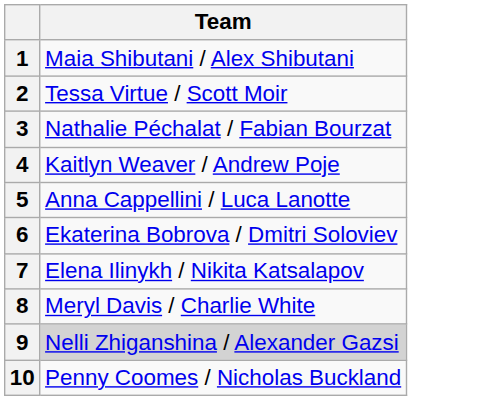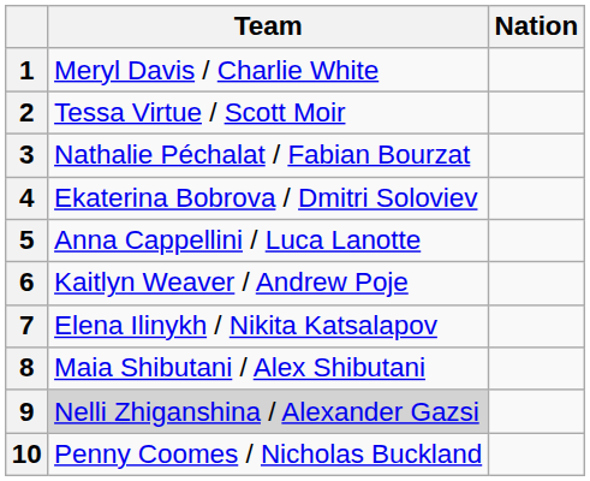+ column: Nation
1 | Team: Maia Shibutani / Alex Shibutani -> Meryl Davis / Charlie White
4 | Team: Kaitlyn Weaver / Andrew Poje -> Ekaterina Bobrova / Dmitri Soloviev
6 | Team: Ekaterina Bobrova / Dmitri Soloviev -> Kaitlyn Weaver / Andrew Poje
8 | Team: Meryl Davis / Charlie White -> Maia Shibutani / Alex Shibutani
